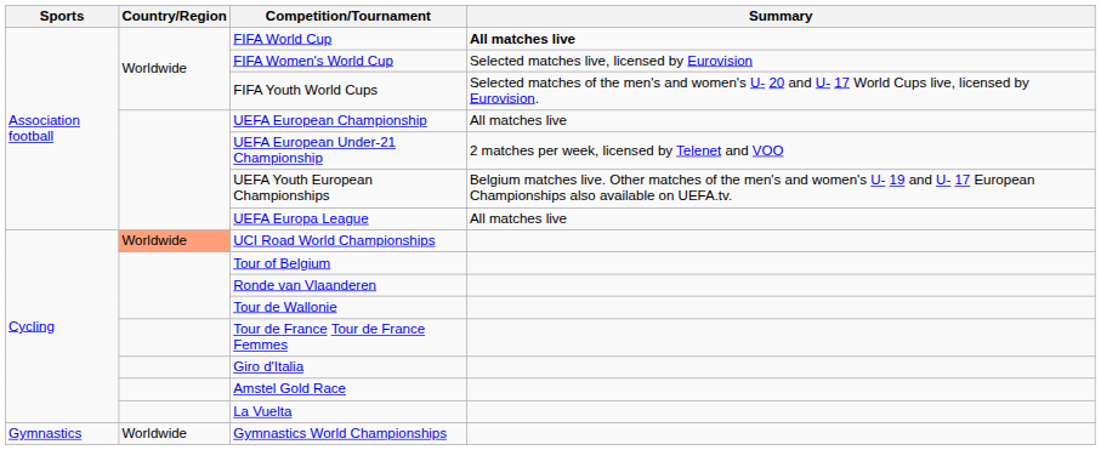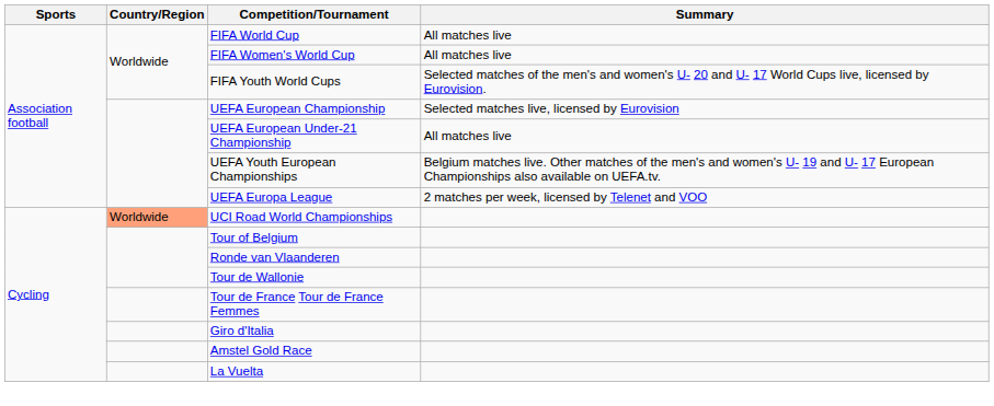FIFA World Cup | Summary: bold -> normal
FIFA Women's World Cup | Summary: Selected matches live, licensed by Eurovision -> All matches live
UEFA European Championship | Summary: All matches live -> Selected matches live, licensed by Eurovision
UEFA European Under-21 Championship | Summary: 2 matches per week, licensed by Telenet and VOO -> All matches live
UEFA Europa League | Summary: All matches live -> 2 matches per week, licensed by Telenet and VOO
- row: Gymnastics | Worldwide | Gymnastics World Championships
